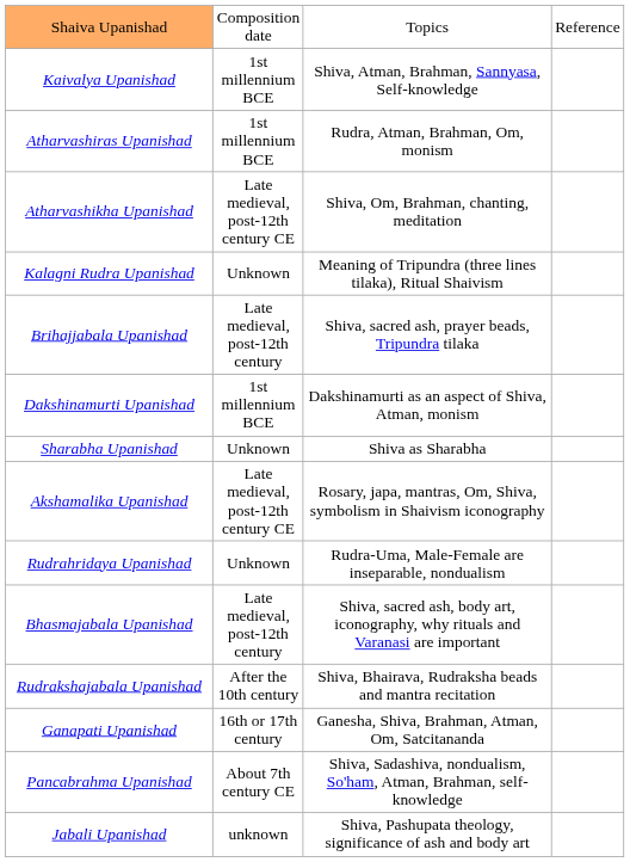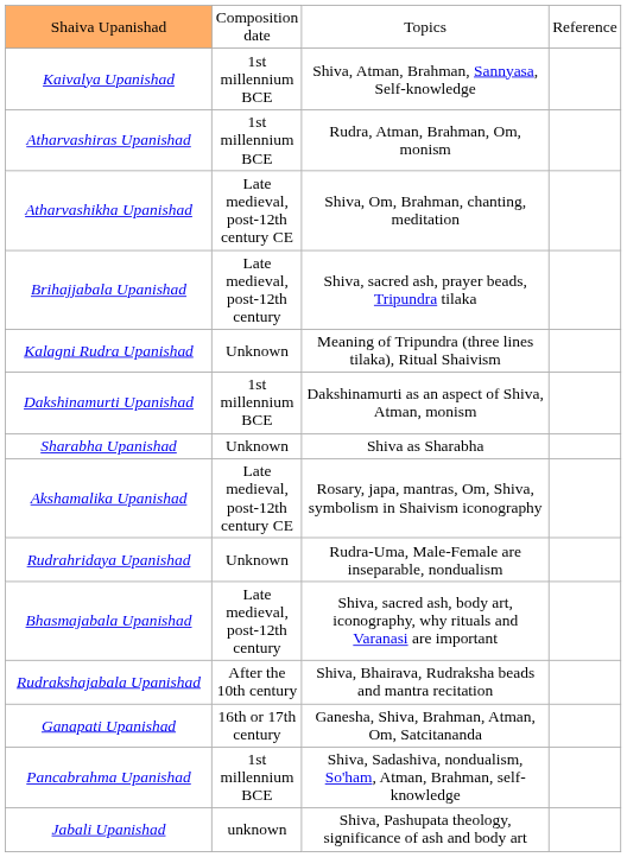rows swapped: Brihajjabala Upanishad <-> Kalagni Rudra Upanishad
Pancabrahma Upanishad | column 2: About 7th century CE -> 1st millennium BCE
